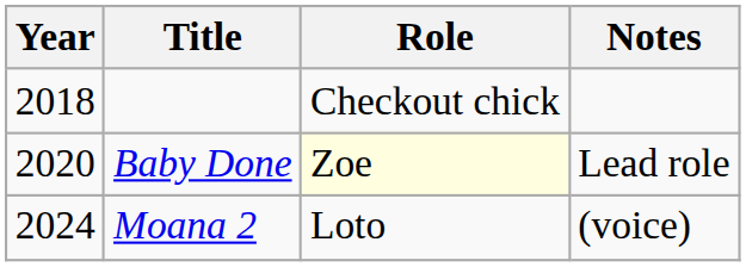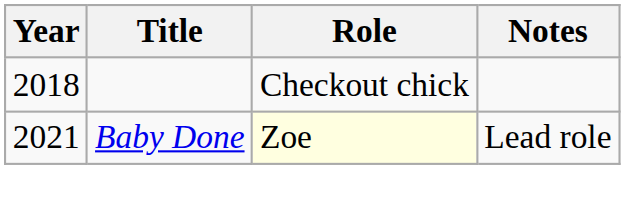Baby Done | Year: 2020 -> 2021
- row: 2024 | Moana 2 | Loto | (voice)
